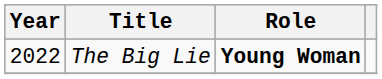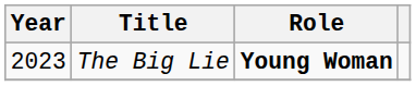The Big Lie | Year: 2022 -> 2023
